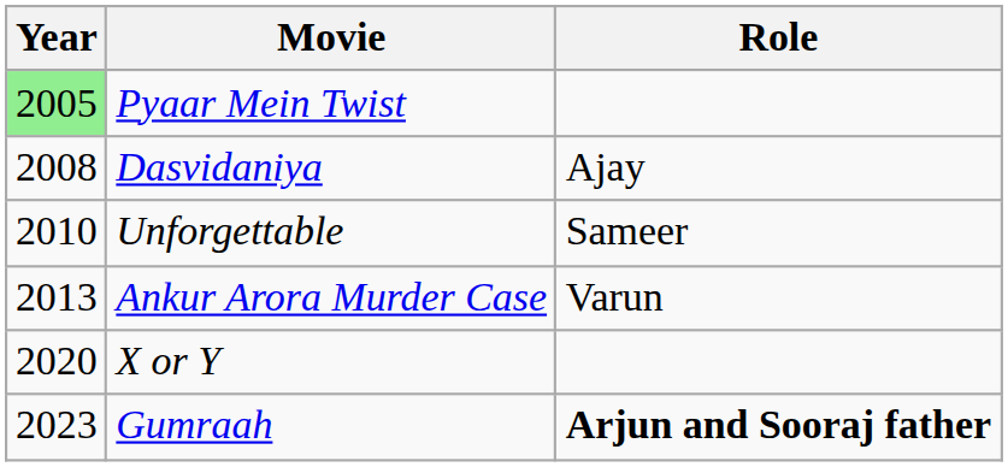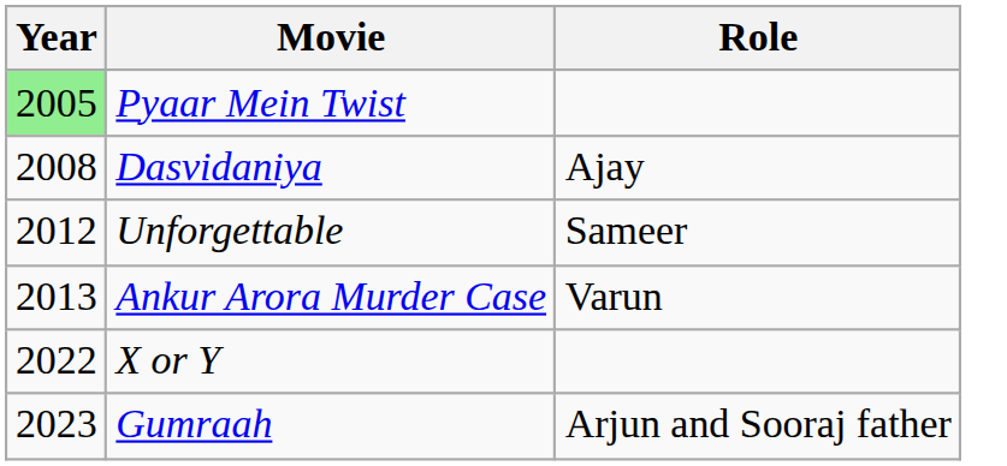Unforgettable | Year: 2010 -> 2012
X or Y | Year: 2020 -> 2022
Gumraah | Role: bold -> normal
